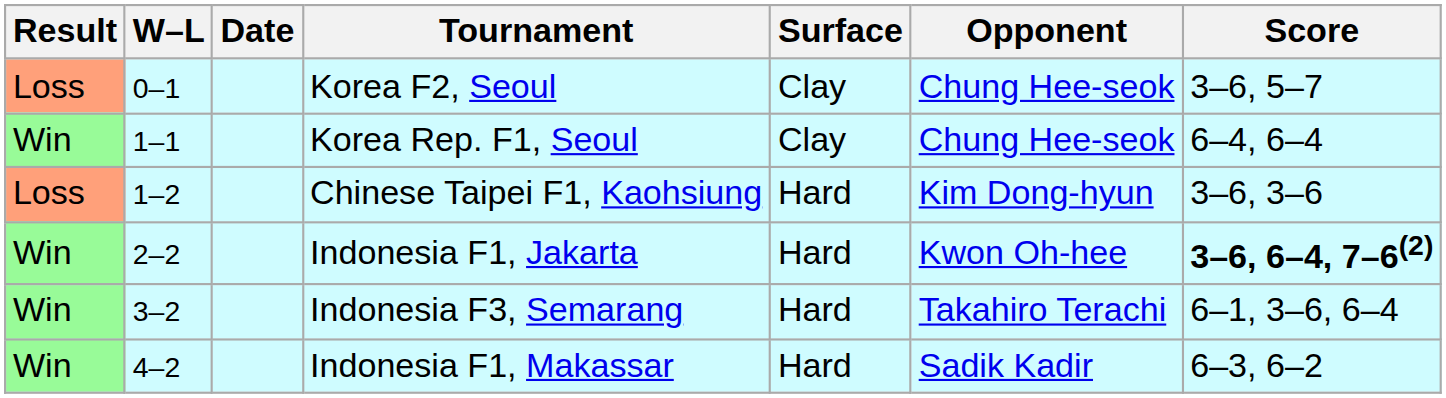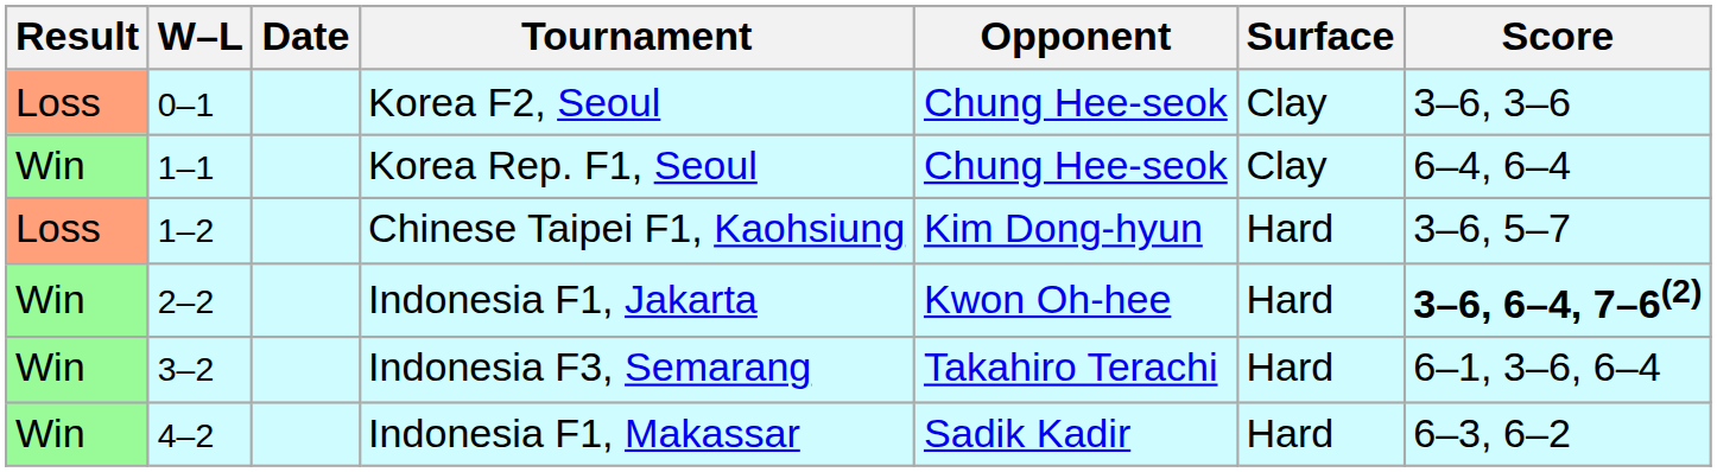columns swapped: Surface <-> Opponent
Korea F2, Seoul | Score: 3–6, 5–7 -> 3–6, 3–6
Chinese Taipei F1, Kaohsiung | Score: 3–6, 3–6 -> 3–6, 5–7
